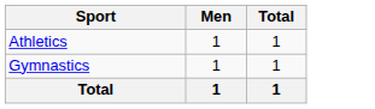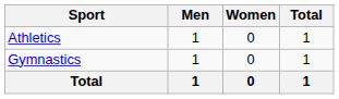+ column: Women | 0 | 0 | 0
